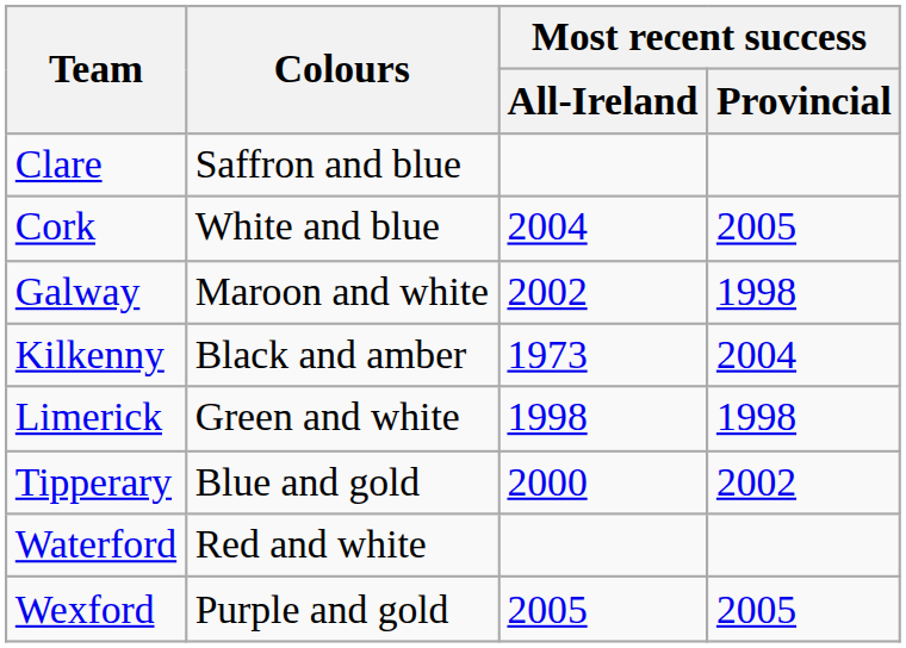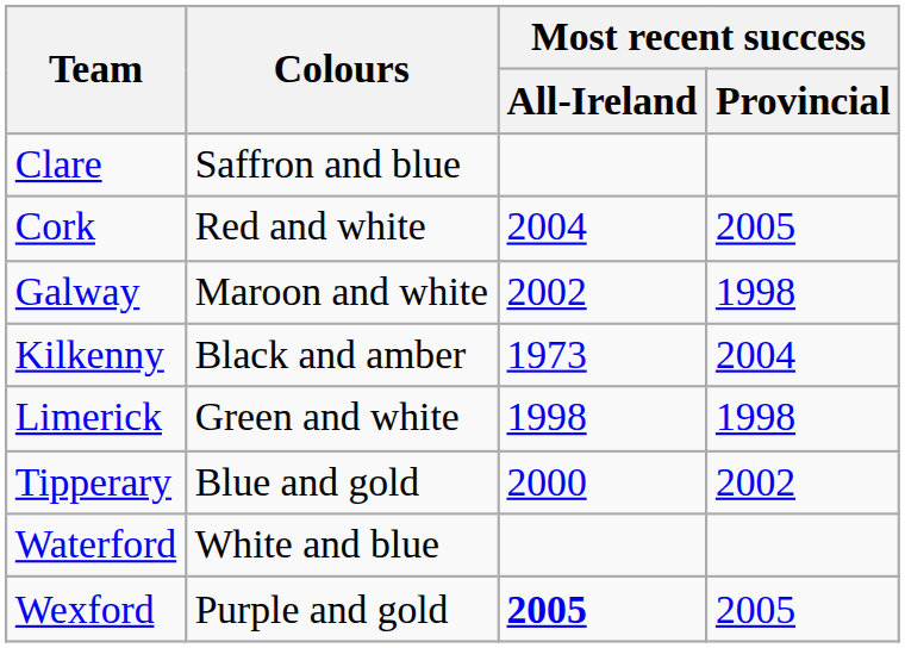Cork | Colours: White and blue -> Red and white
Waterford | Colours: Red and white -> White and blue
Wexford | Most recent success / All-Ireland: normal -> bold
